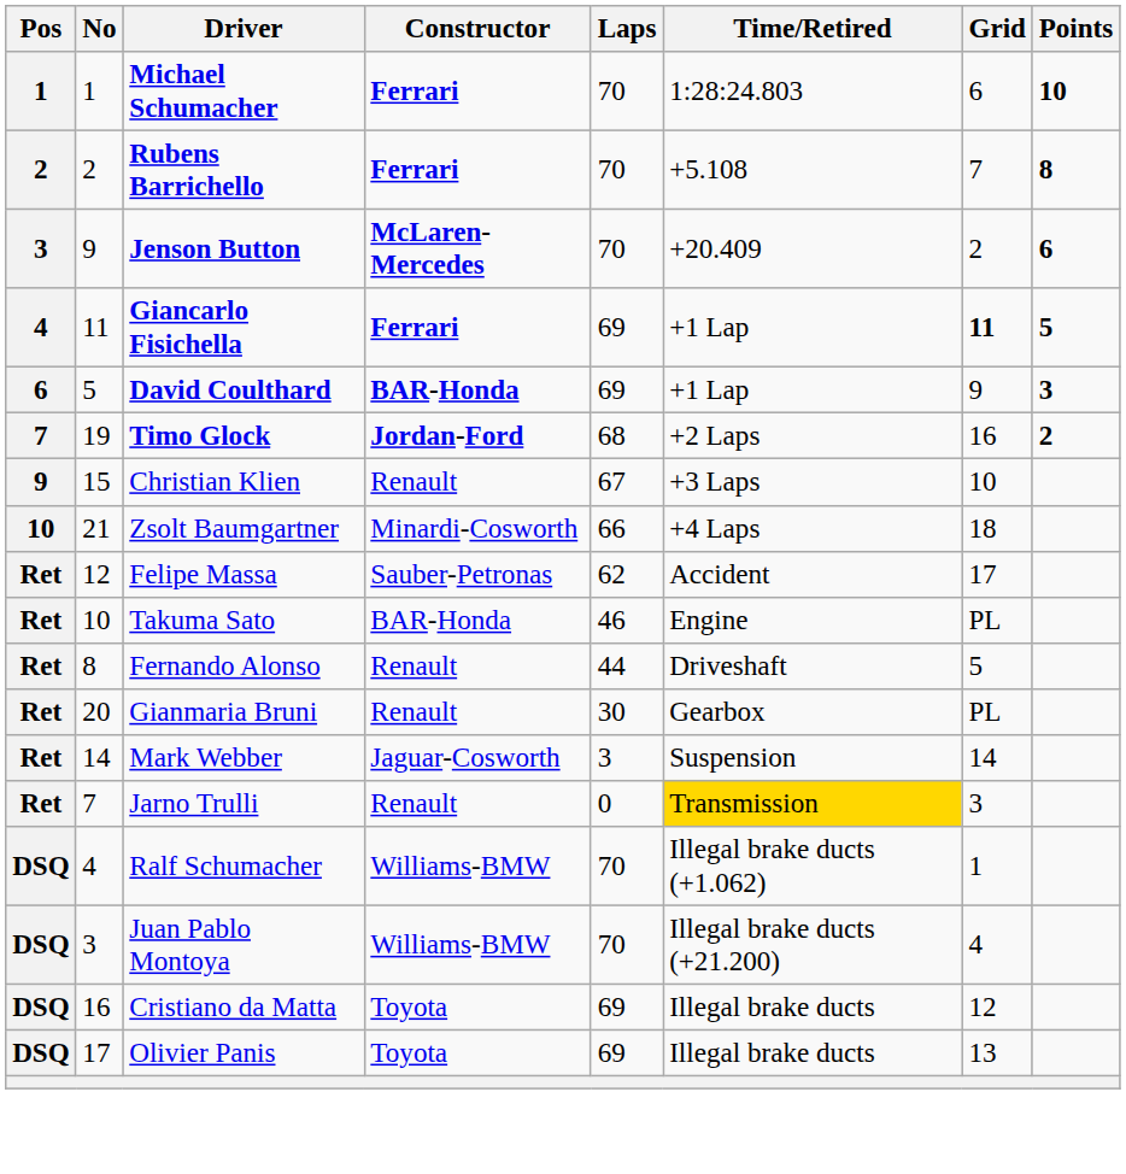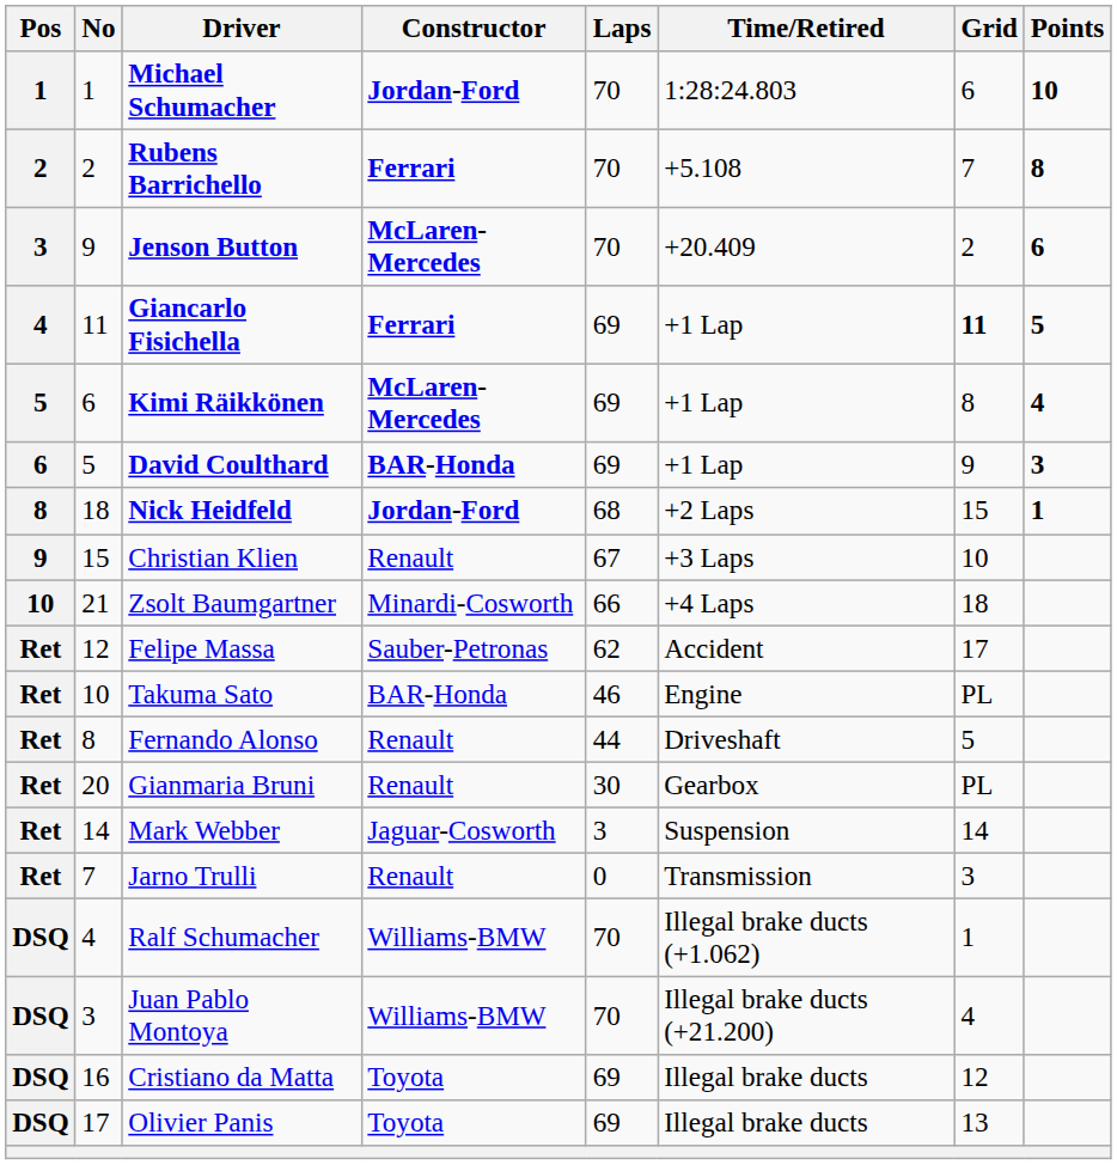Michael Schumacher | Constructor: Ferrari -> Jordan-Ford
+ row: 5 | 6 | Kimi Räikkönen | McLaren-Mercedes | 69 | +1 Lap | 8 | 4
- row: 7 | 19 | Timo Glock | Jordan-Ford | 68 | +2 Laps | 16 | 2
+ row: 8 | 18 | Nick Heidfeld | Jordan-Ford | 68 | +2 Laps | 15 | 1
Jarno Trulli | Time/Retired: gold background -> no background
